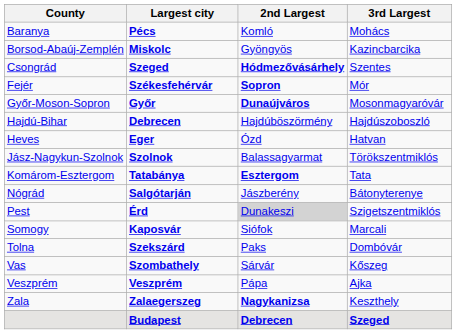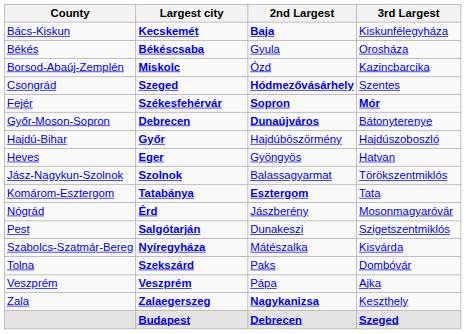- row: Baranya | Pécs | Komló | Mohács
+ row: Bács-Kiskun | Kecskemét | Baja | Kiskunfélegyháza
+ row: Békés | Békéscsaba | Gyula | Orosháza
Borsod-Abaúj-Zemplén | 2nd Largest: Gyöngyös -> Ózd
Fejér | 3rd Largest: normal -> bold
Győr-Moson-Sopron | Largest city: Győr -> Debrecen
Győr-Moson-Sopron | 3rd Largest: Mosonmagyaróvár -> Bátonyterenye
Hajdú-Bihar | Largest city: Debrecen -> Győr
Heves | 2nd Largest: Ózd -> Gyöngyös
Nógrád | Largest city: Salgótarján -> Érd
Nógrád | 3rd Largest: Bátonyterenye -> Mosonmagyaróvár
Pest | Largest city: Érd -> Salgótarján
Pest | 2nd Largest: lightgrey background -> no background
- row: Somogy | Kaposvár | Siófok | Marcali
+ row: Szabolcs-Szatmár-Bereg | Nyíregyháza | Mátészalka | Kisvárda
- row: Vas | Szombathely | Sárvár | Kőszeg
